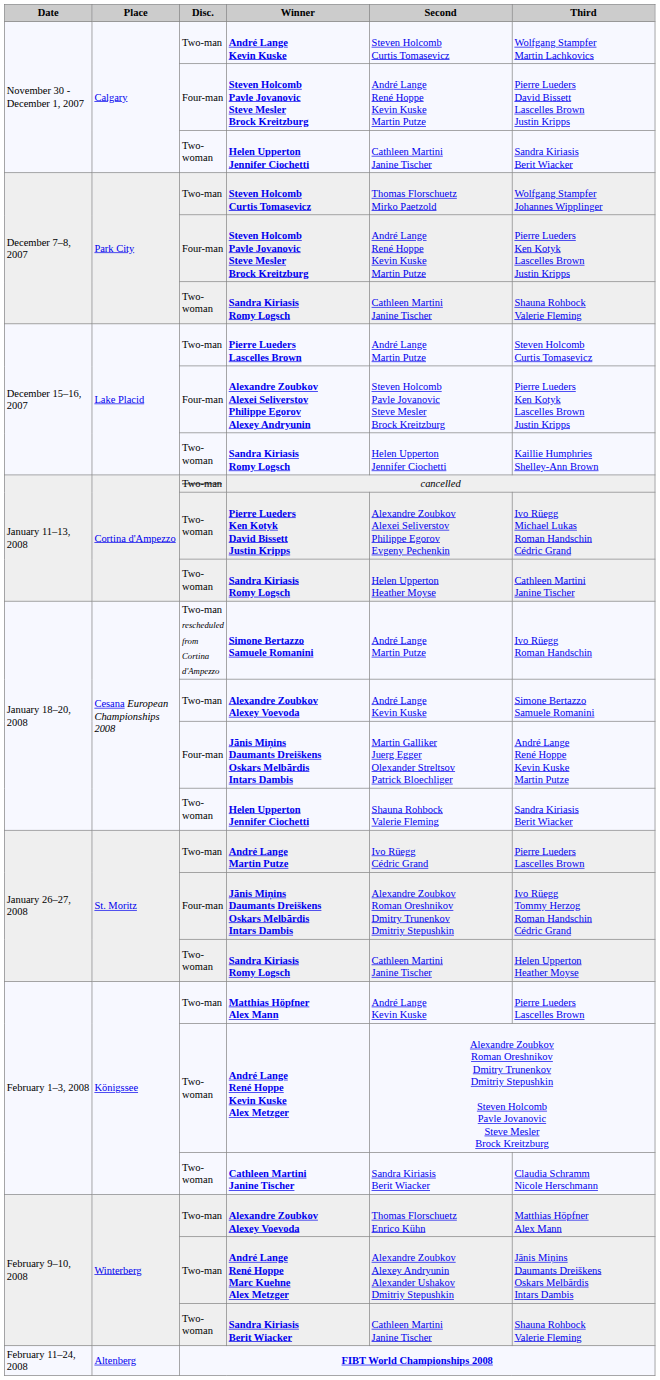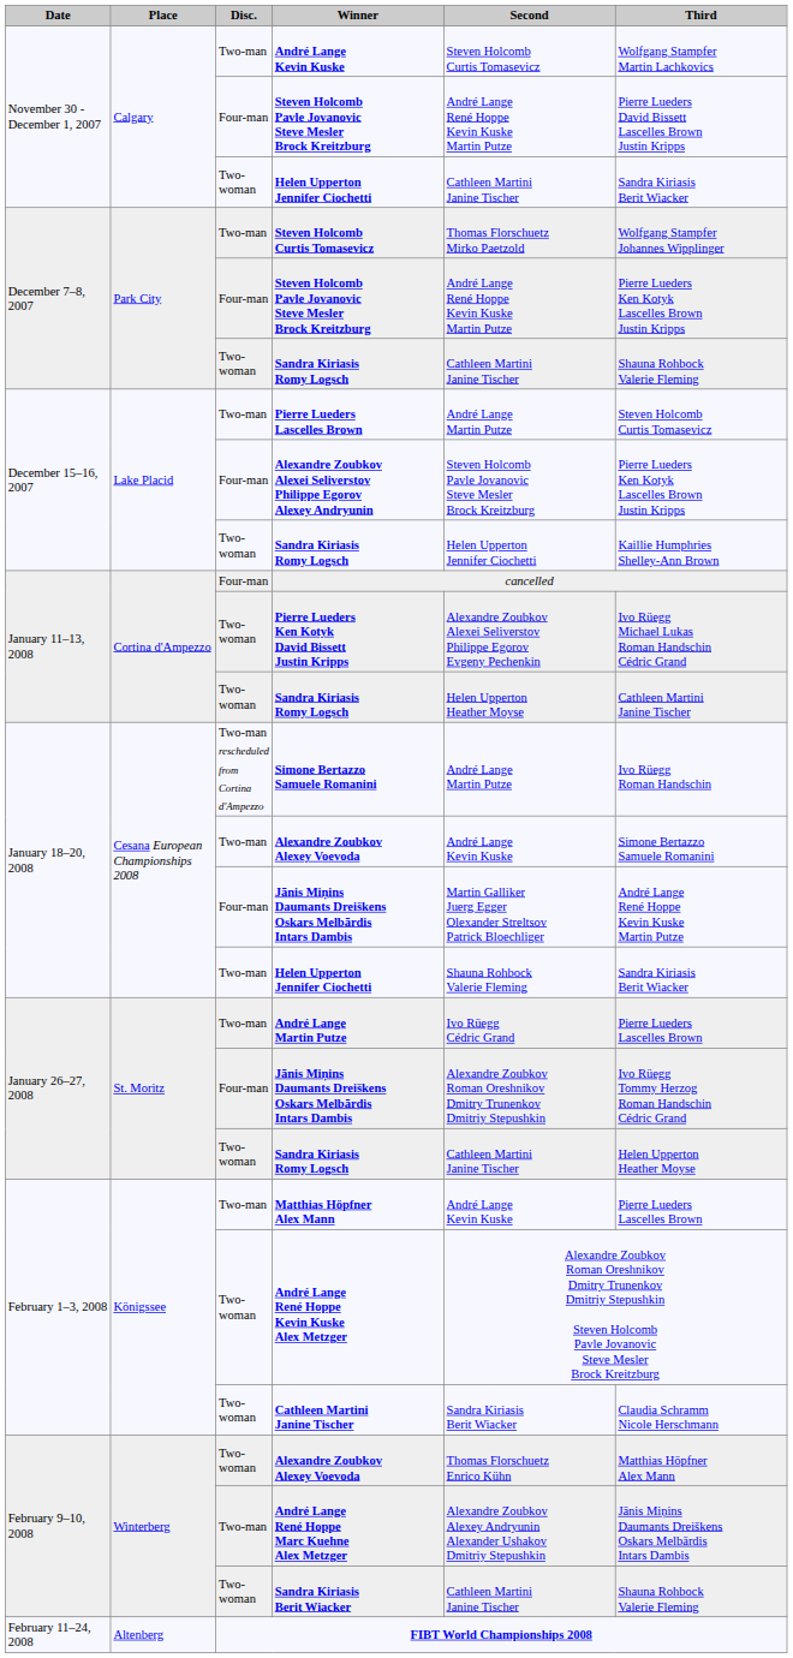cancelled | Disc.: Two-man -> Four-man
January 18–20, 2008 / Helen Upperton Jennifer Ciochetti | Disc.: Two-woman -> Two-man
February 9–10, 2008 / Alexandre Zoubkov Alexey Voevoda | Disc.: Two-man -> Two-woman
